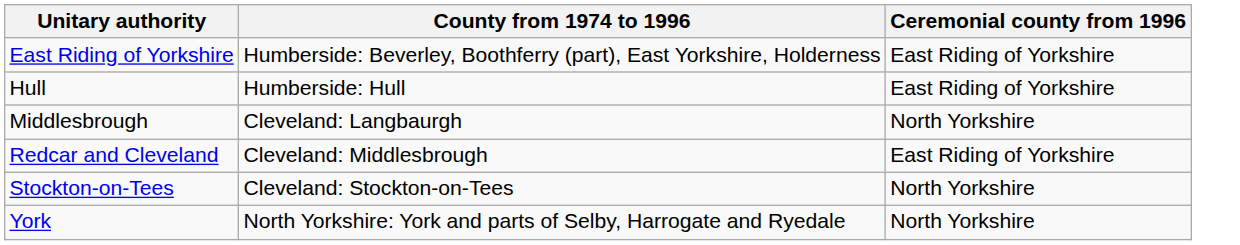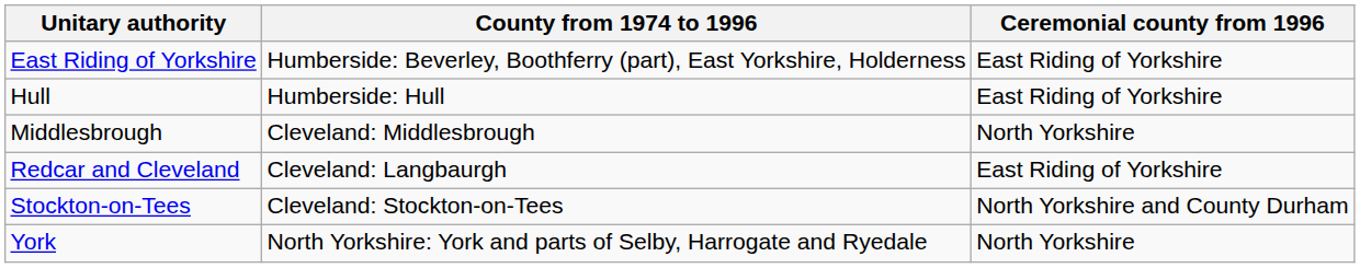Middlesbrough | County from 1974 to 1996: Cleveland: Langbaurgh -> Cleveland: Middlesbrough
Redcar and Cleveland | County from 1974 to 1996: Cleveland: Middlesbrough -> Cleveland: Langbaurgh
Stockton-on-Tees | Ceremonial county from 1996: North Yorkshire -> North Yorkshire and County Durham
